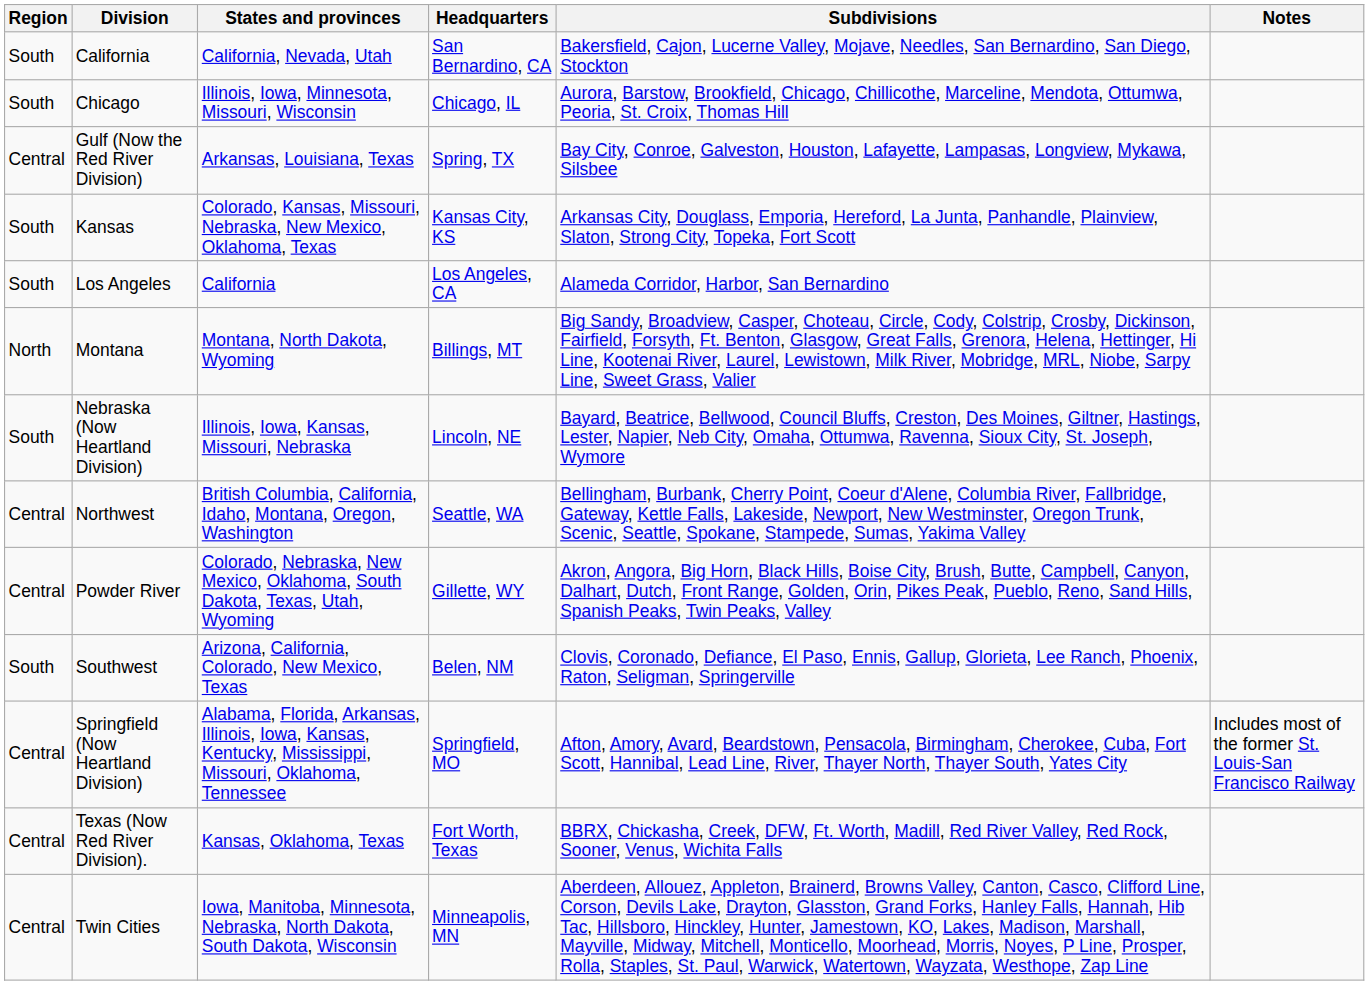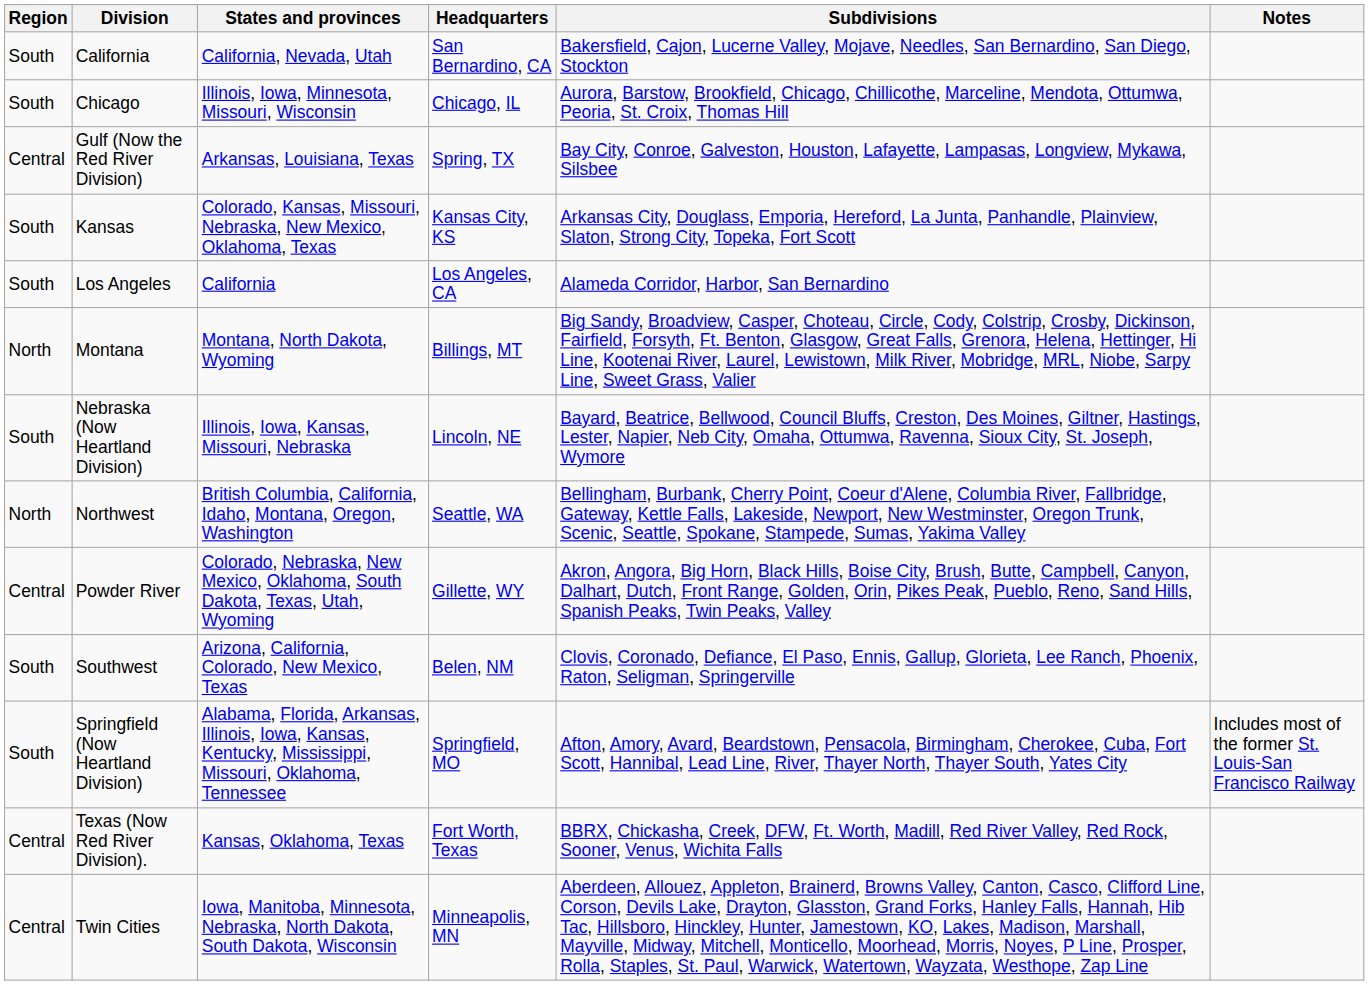Northwest | Region: Central -> North
Springfield (Now Heartland Division) | Region: Central -> South
